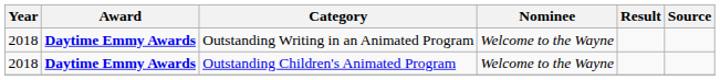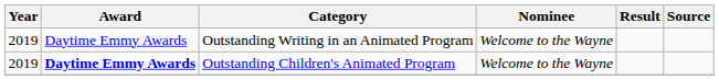Outstanding Writing in an Animated Program | Year: 2018 -> 2019
Outstanding Writing in an Animated Program | Award: bold -> normal
Outstanding Children's Animated Program | Year: 2018 -> 2019
